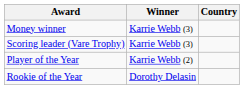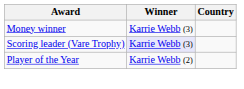Scoring leader (Vare Trophy) | Winner: no background -> lavender background
- row: Rookie of the Year | Dorothy Delasin
